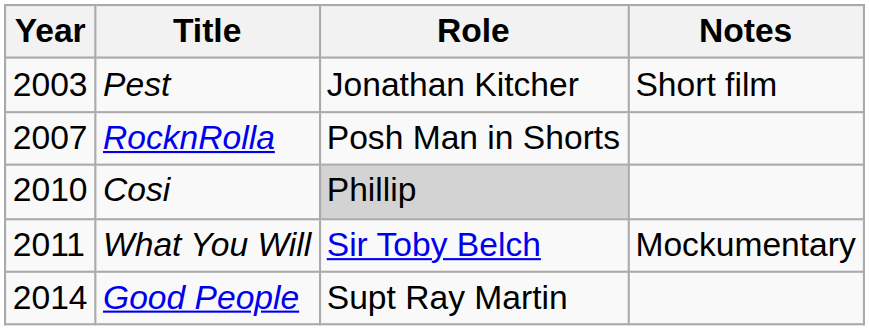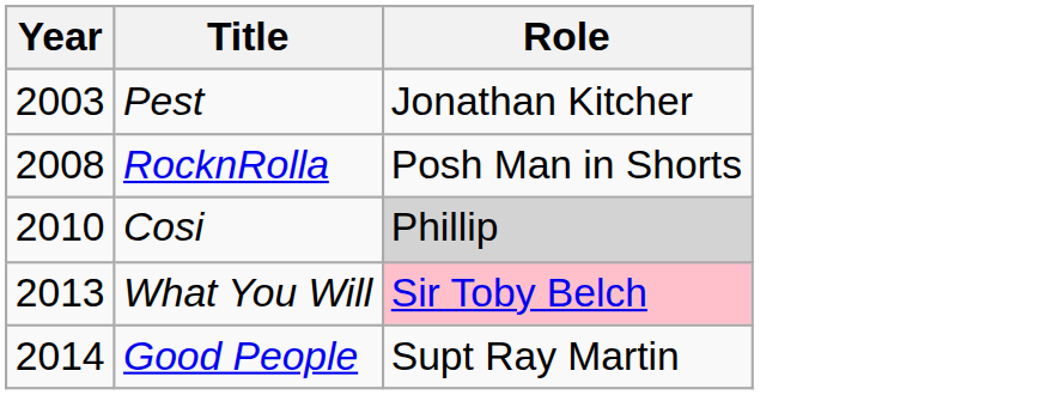- column: Notes | Short film | Mockumentary
RocknRolla | Year: 2007 -> 2008
What You Will | Year: 2011 -> 2013
What You Will | Role: no background -> pink background
